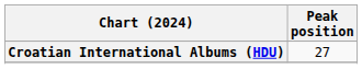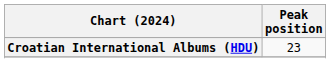Croatian International Albums (HDU) | Peak position: 27 -> 23
